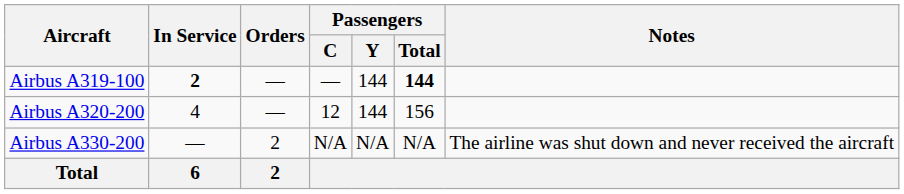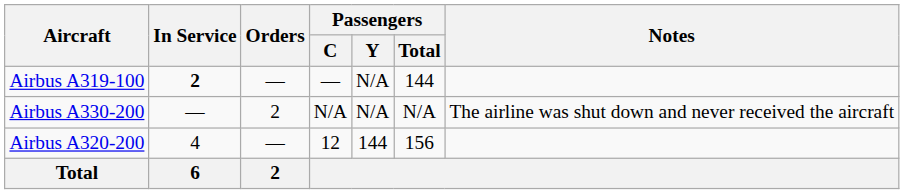Airbus A319-100 | Passengers / Y: 144 -> N/A
Airbus A319-100 | Passengers / Total: bold -> normal
rows swapped: Airbus A320-200 <-> Airbus A330-200
